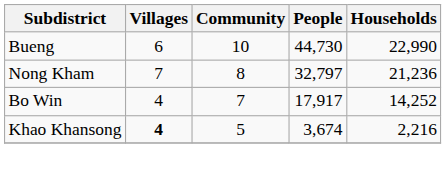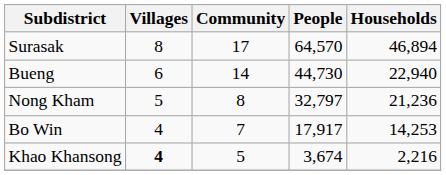+ row: Surasak | 8 | 17 | 64,570 | 46,894
Bueng | Community: 10 -> 14
Bueng | Households: 22,990 -> 22,940
Nong Kham | Villages: 7 -> 5
Bo Win | Households: 14,252 -> 14,253
